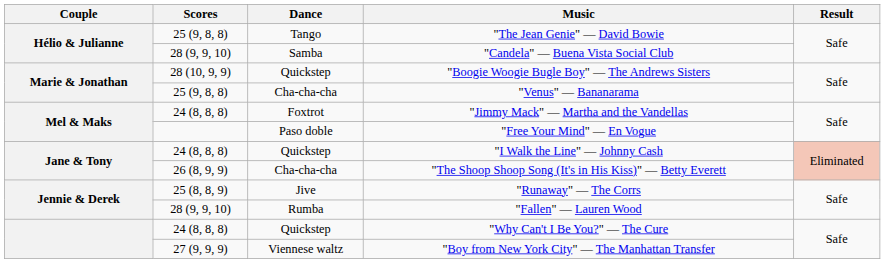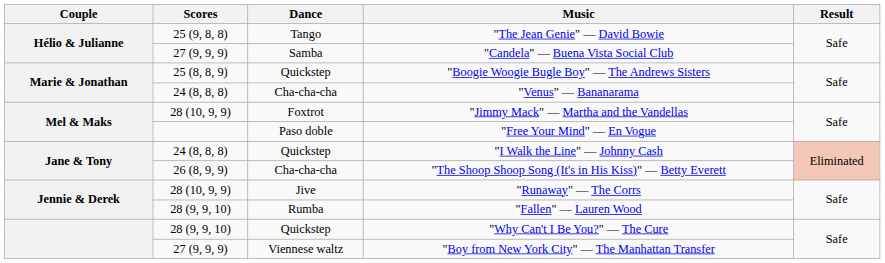"Candela" — Buena Vista Social Club | Scores: 28 (9, 9, 10) -> 27 (9, 9, 9)
"Boogie Woogie Bugle Boy" — The Andrews Sisters | Scores: 28 (10, 9, 9) -> 25 (8, 8, 9)
"Venus" — Bananarama | Scores: 25 (9, 8, 8) -> 24 (8, 8, 8)
"Jimmy Mack" — Martha and the Vandellas | Scores: 24 (8, 8, 8) -> 28 (10, 9, 9)
"Runaway" — The Corrs | Scores: 25 (8, 8, 9) -> 28 (10, 9, 9)
"Why Can't I Be You?" — The Cure | Scores: 24 (8, 8, 8) -> 28 (9, 9, 10)
